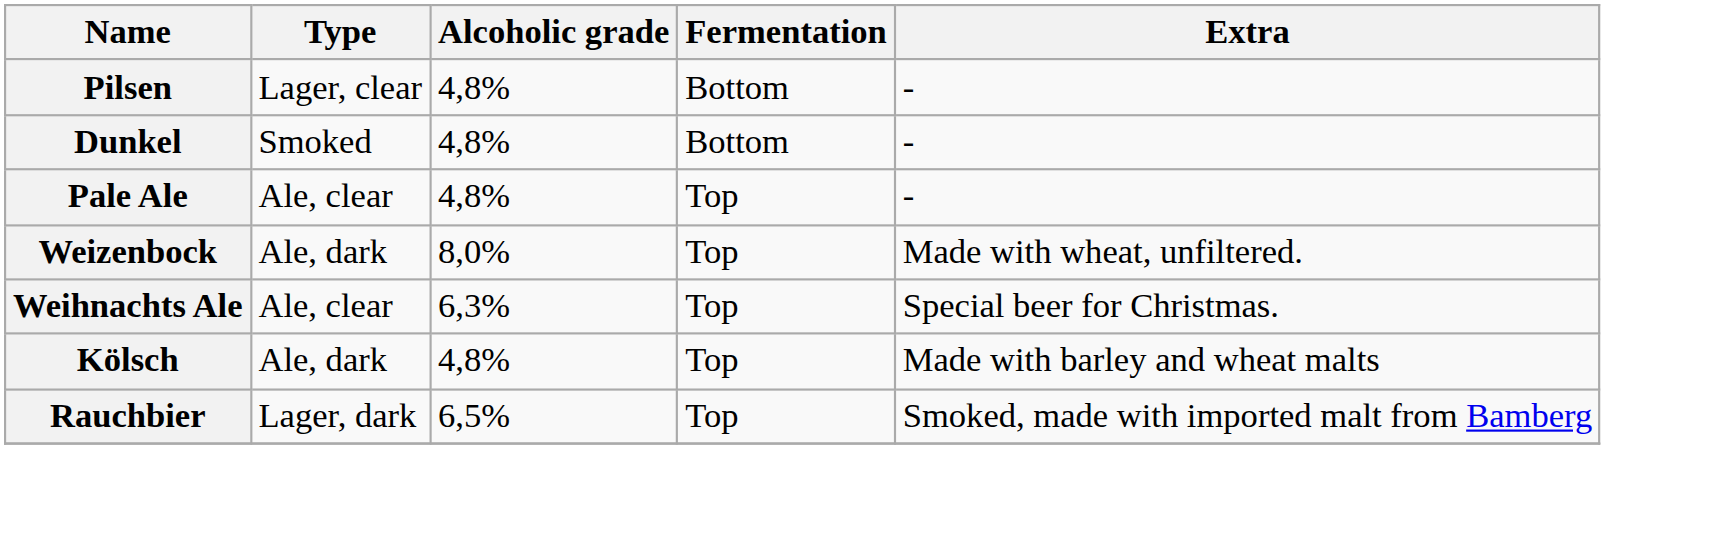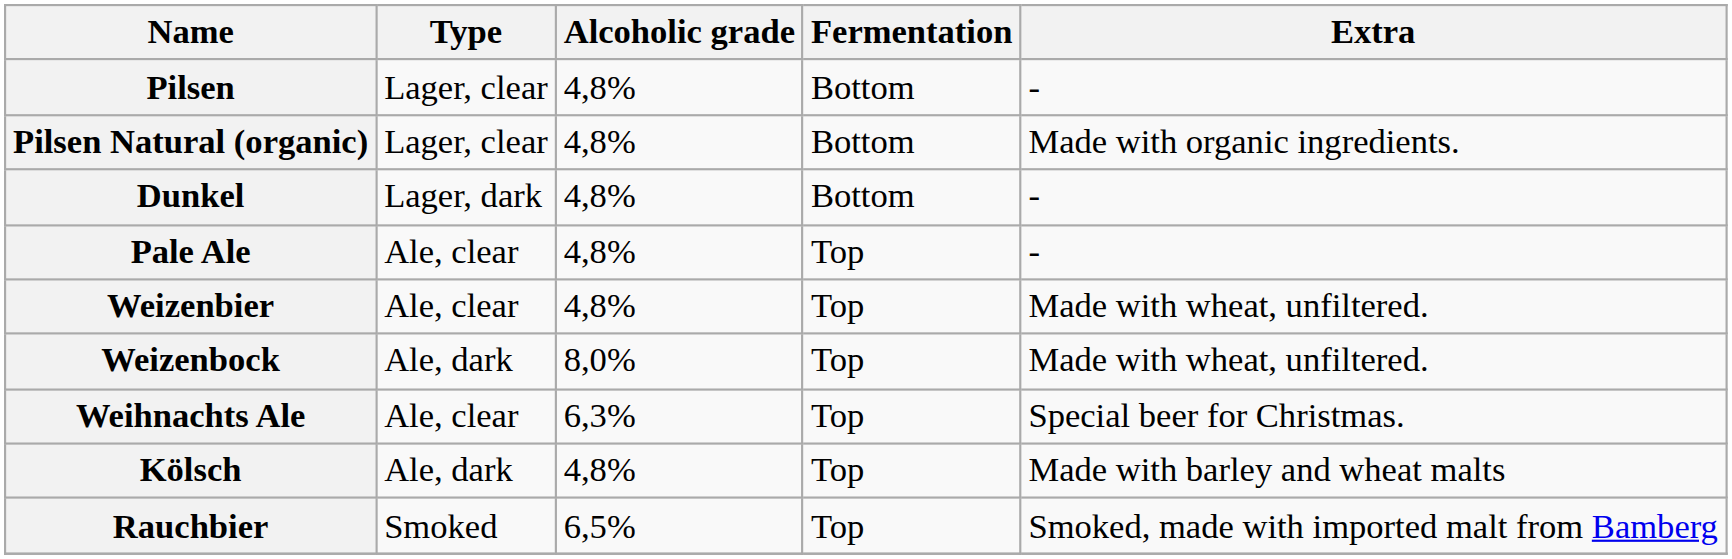+ row: Pilsen Natural (organic) | Lager, clear | 4,8% | Bottom | Made with organic ingredients.
Dunkel | Type: Smoked -> Lager, dark
+ row: Weizenbier | Ale, clear | 4,8% | Top | Made with wheat, unfiltered.
Rauchbier | Type: Lager, dark -> Smoked
